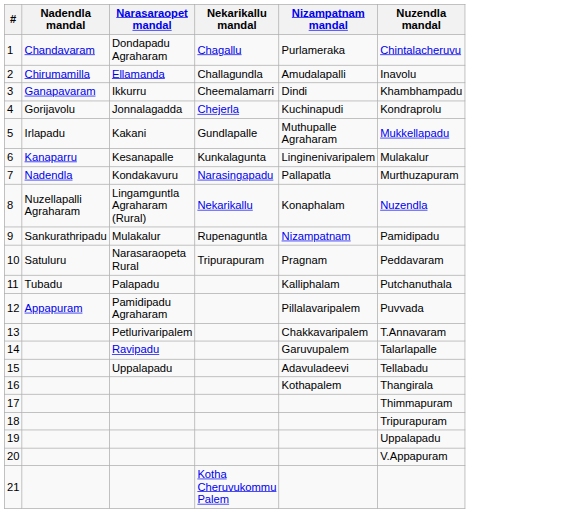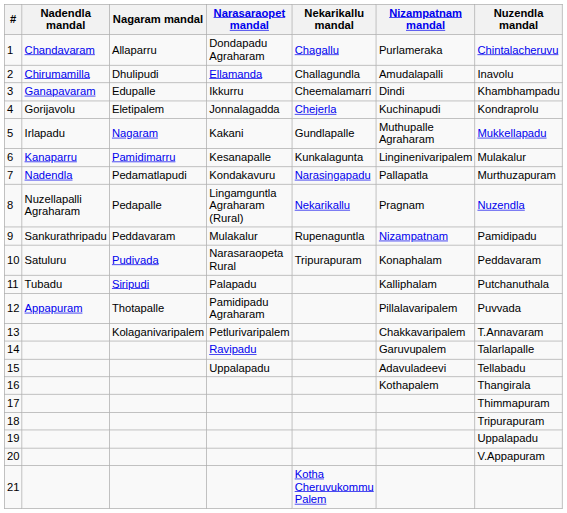+ column: Nagaram mandal | Allaparru | Dhulipudi | Edupalle | Eletipalem | Nagaram | Pamidimarru | Pedamatlapudi | Pedapalle | Peddavaram | Pudivada | Siripudi | Thotapalle | Kolaganivaripalem
8 | Nizampatnam mandal: Konaphalam -> Pragnam
10 | Nizampatnam mandal: Pragnam -> Konaphalam
